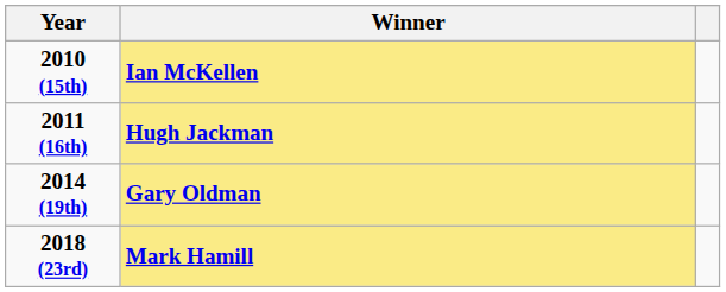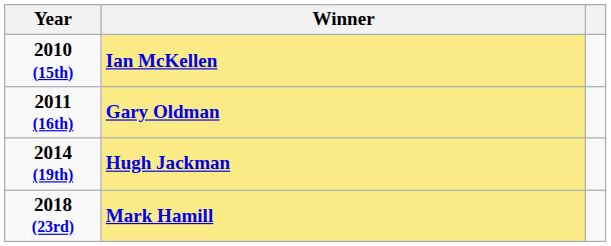2011 (16th) | Winner: Hugh Jackman -> Gary Oldman
2014 (19th) | Winner: Gary Oldman -> Hugh Jackman
